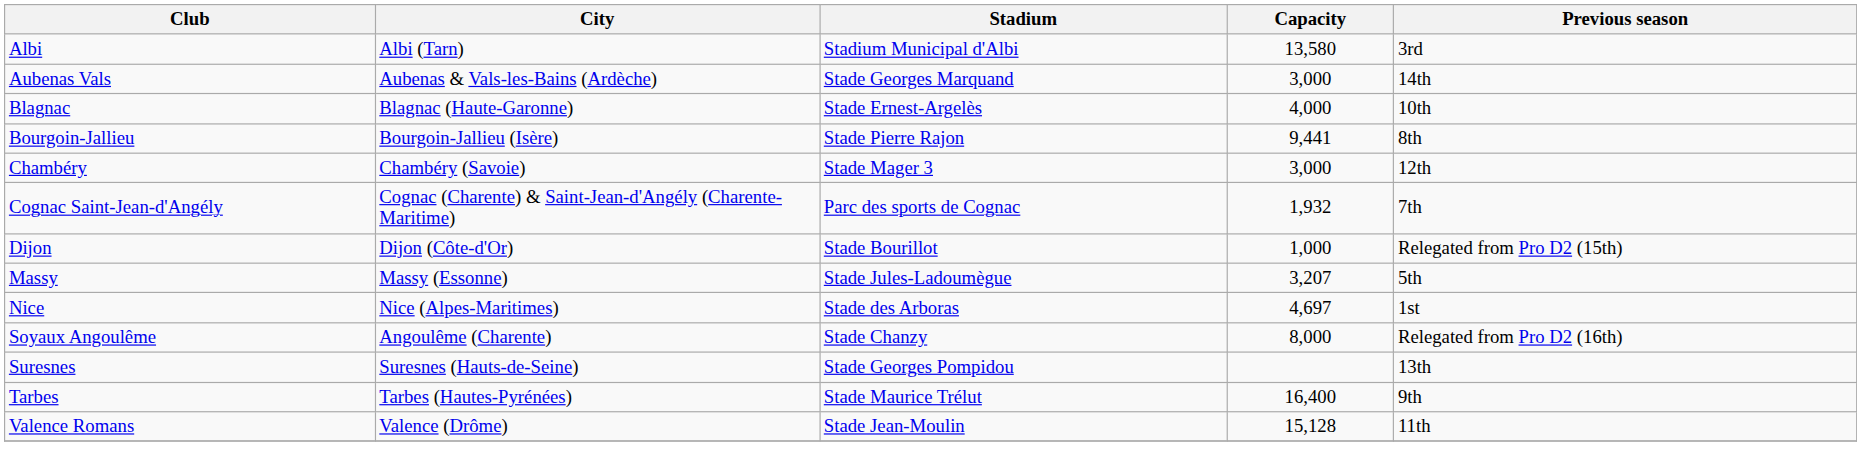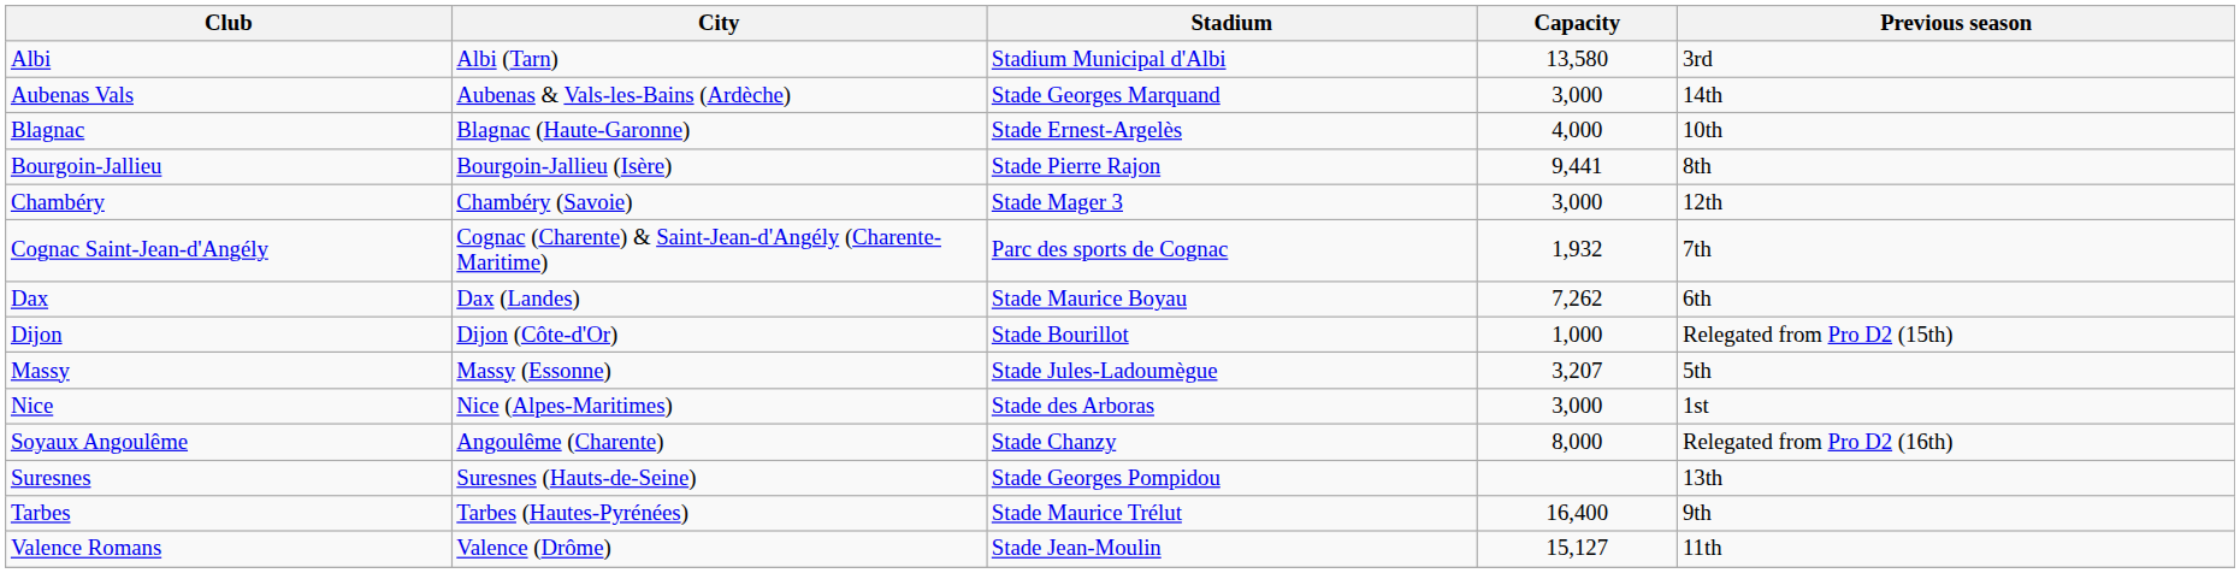+ row: Dax | Dax (Landes) | Stade Maurice Boyau | 7,262 | 6th
Nice | Capacity: 4,697 -> 3,000
Valence Romans | Capacity: 15,128 -> 15,127
